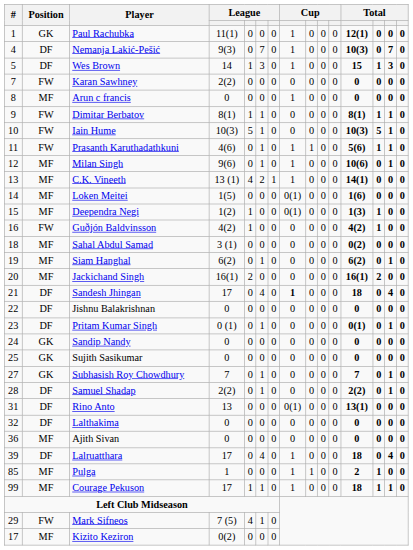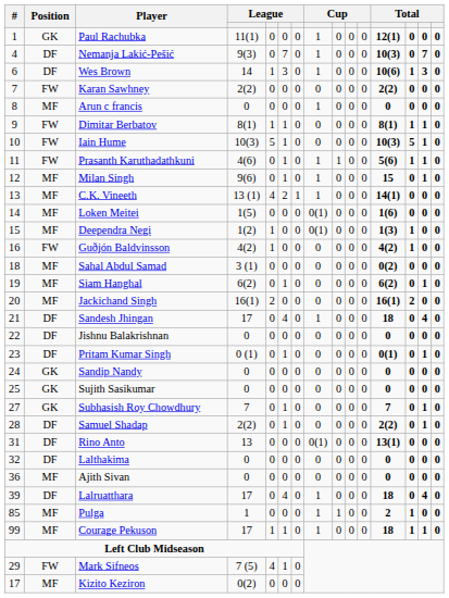Wes Brown | #: 5 -> 6
Wes Brown | column 12: 15 -> 10(6)
Karan Sawhney | column 12: 0 -> 2(2)
Milan Singh | column 12: 10(6) -> 15
Sandesh Jhingan | column 8: bold -> normal
